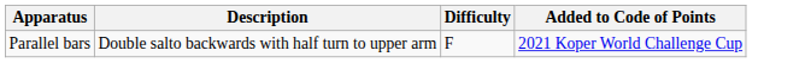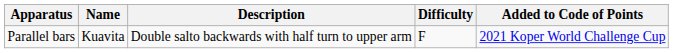+ column: Name | Kuavita
